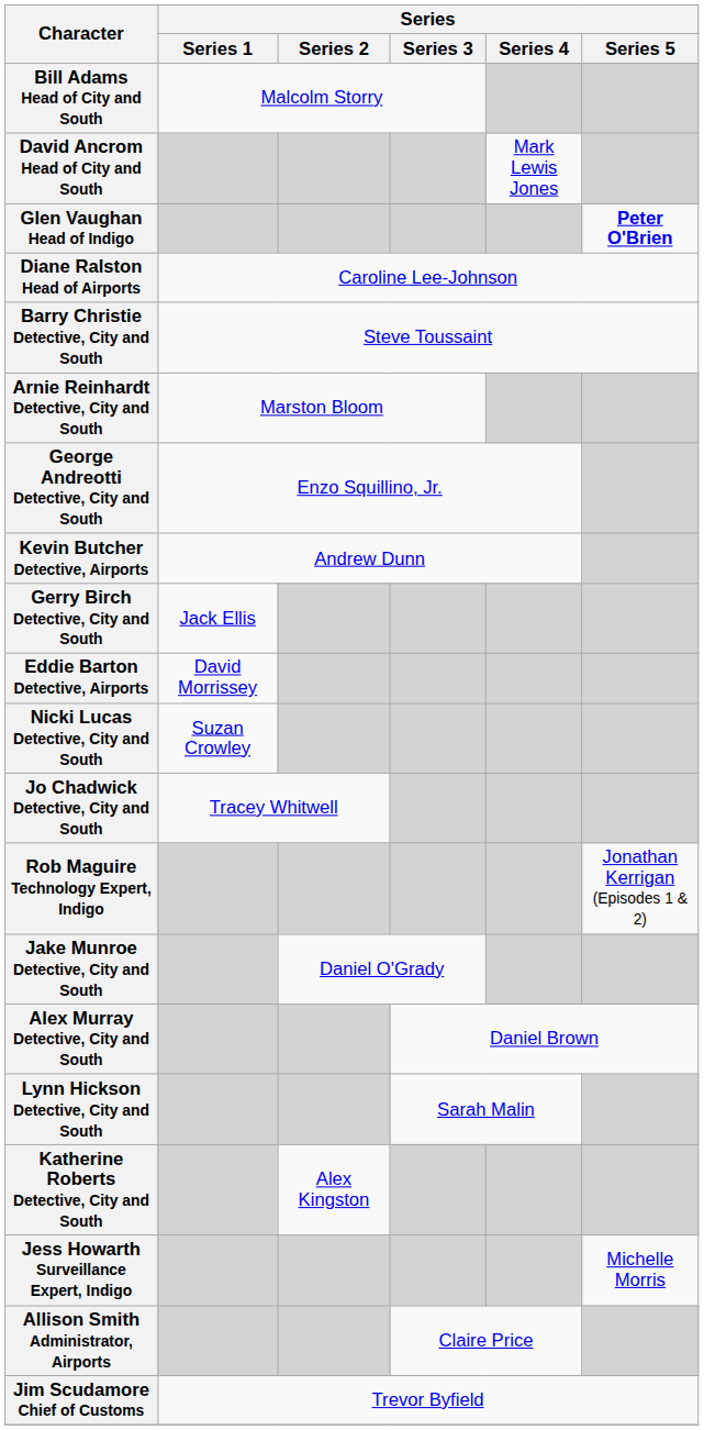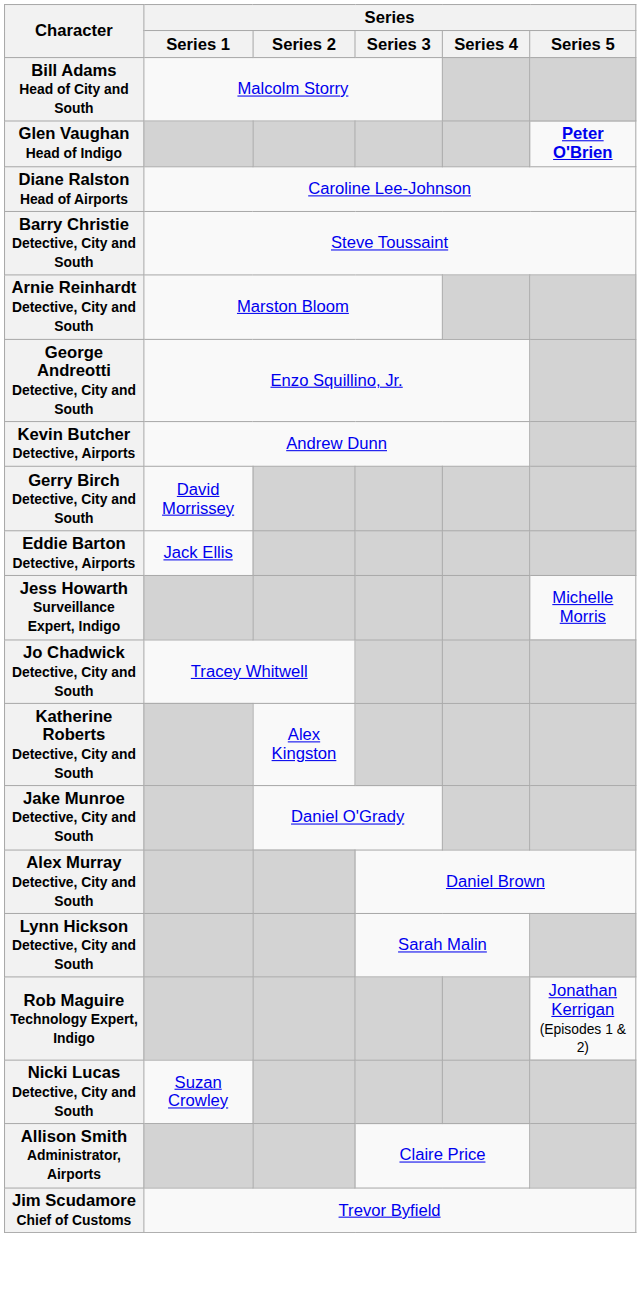- row: David Ancrom Head of City and South | Mark Lewis Jones
Gerry Birch Detective, City and South | Series / Series 1: Jack Ellis -> David Morrissey
Eddie Barton Detective, Airports | Series / Series 1: David Morrissey -> Jack Ellis
rows swapped: Nicki Lucas Detective, City and South <-> Jess Howarth Surveillance Expert, Indigo
rows swapped: Katherine Roberts Detective, City and South <-> Rob Maguire Technology Expert, Indigo
